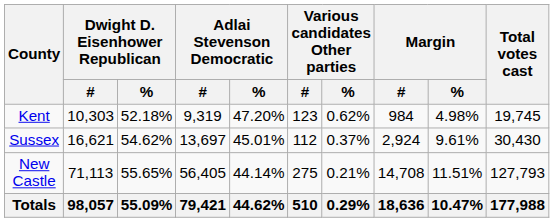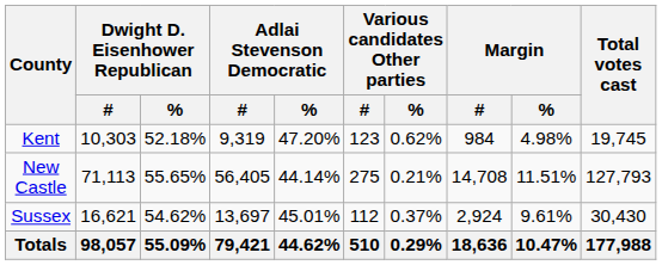rows swapped: New Castle <-> Sussex
